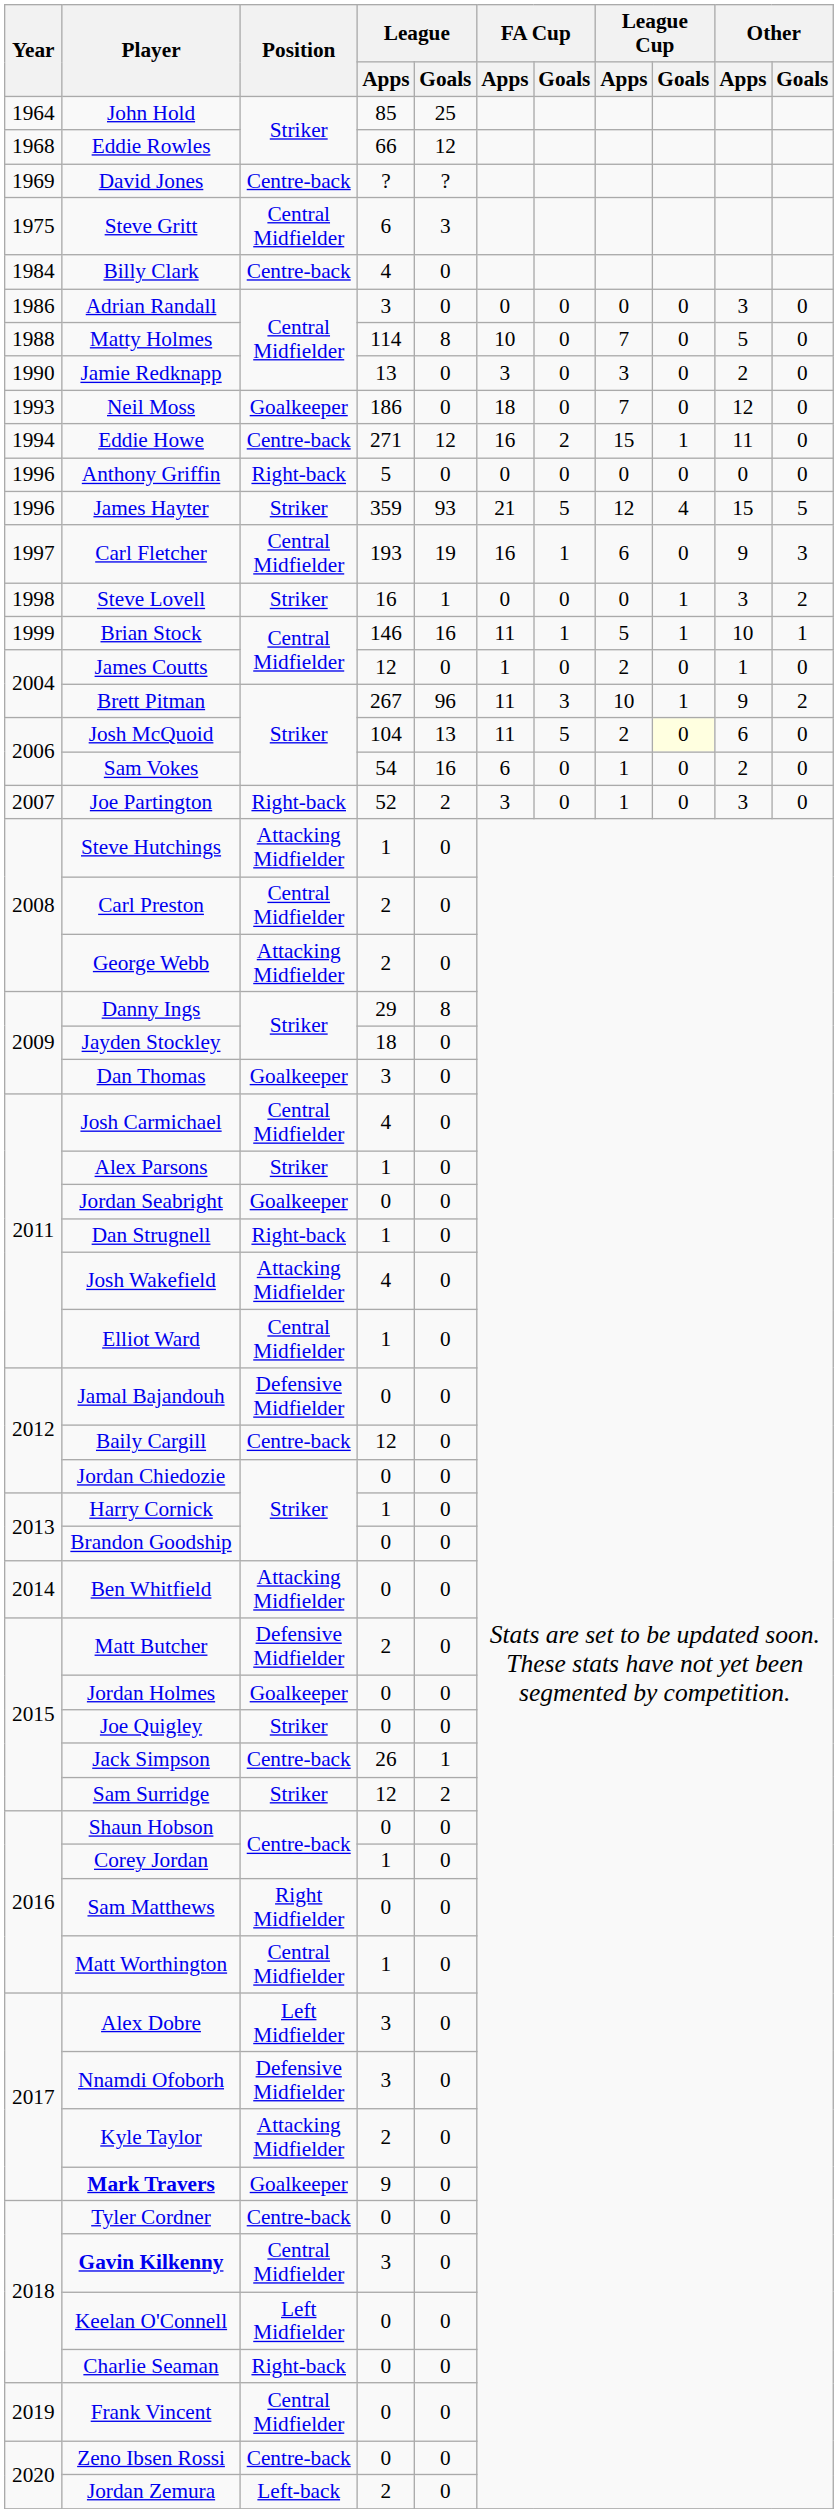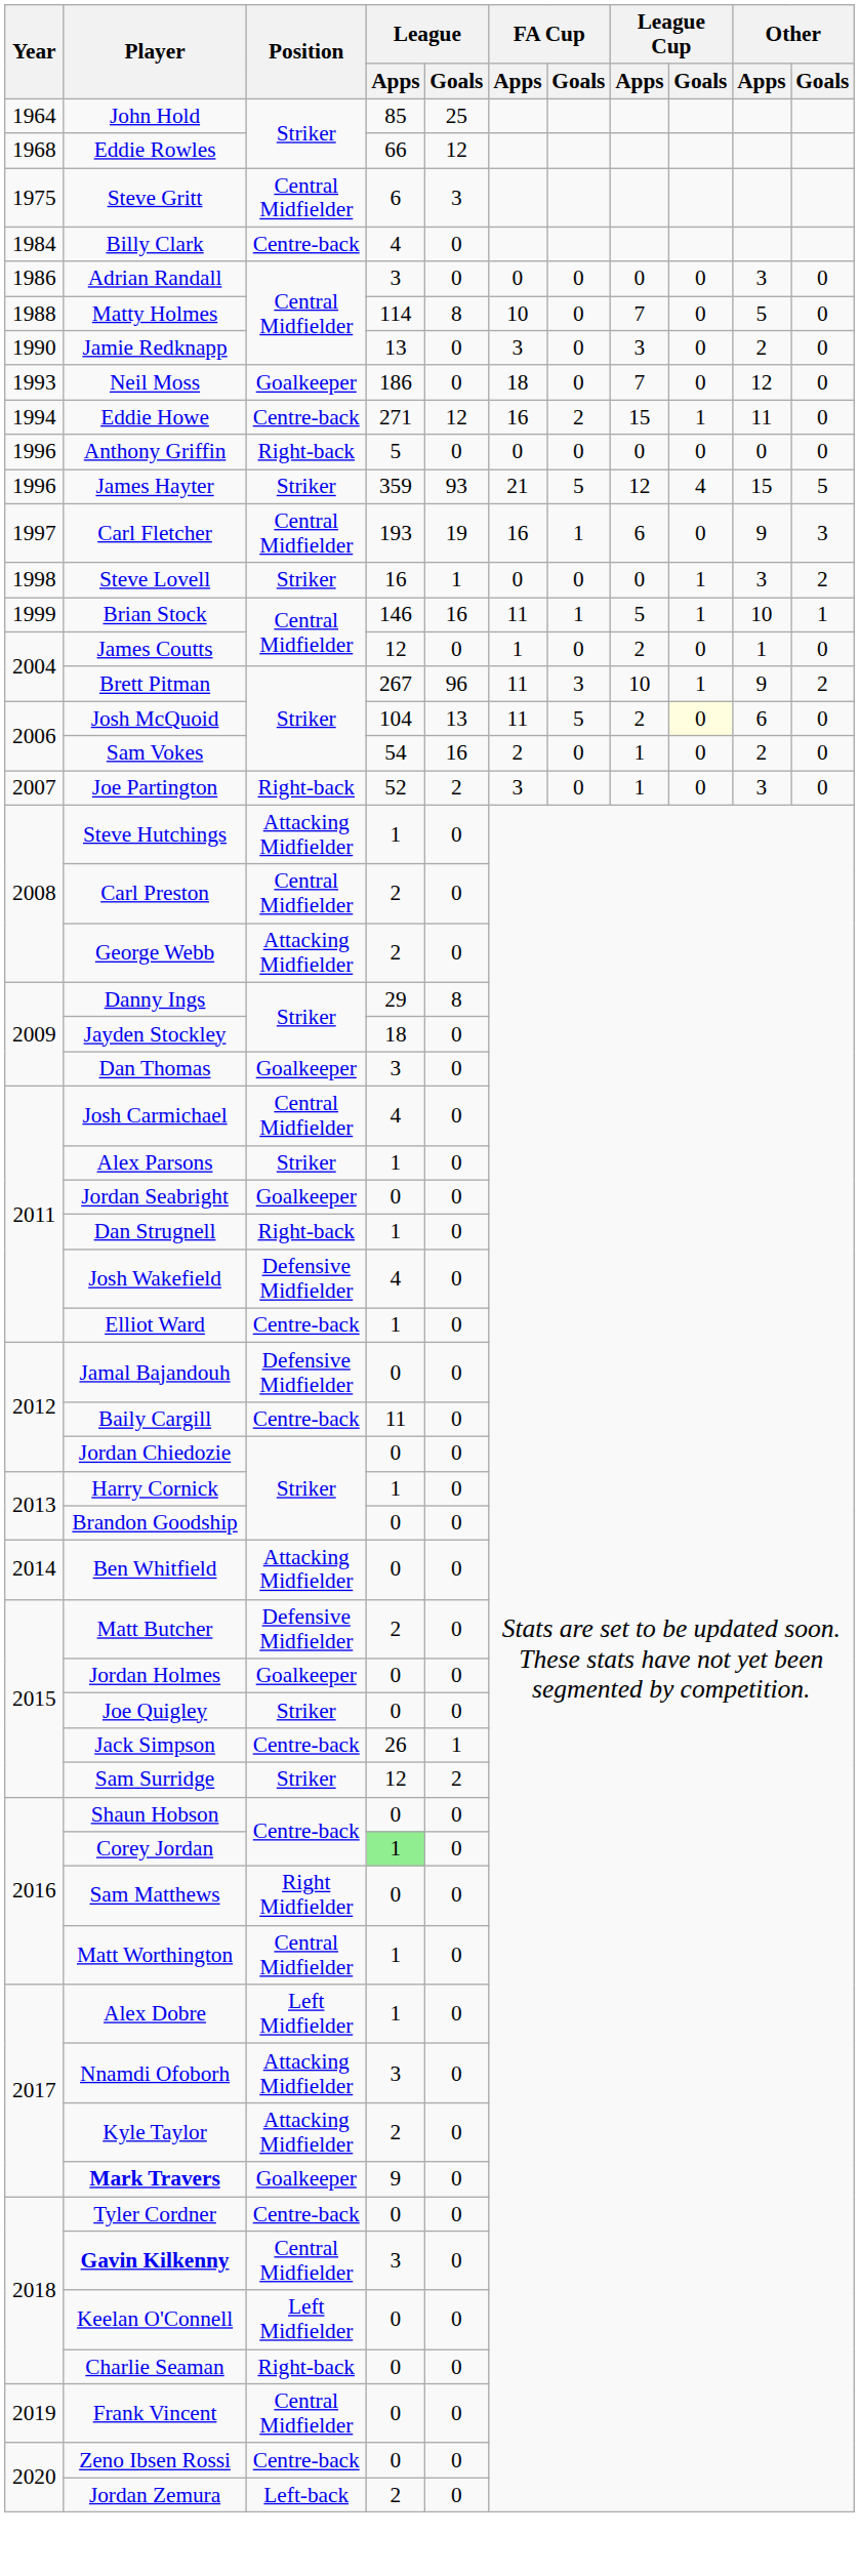- row: 1969 | David Jones | Centre-back | ? | ?
Sam Vokes | FA Cup / Apps: 6 -> 2
Josh Wakefield | Position: Attacking Midfielder -> Defensive Midfielder
Elliot Ward | Position: Central Midfielder -> Centre-back
Baily Cargill | League / Apps: 12 -> 11
Corey Jordan | League / Apps: no background -> lightgreen background
Alex Dobre | League / Apps: 3 -> 1
Nnamdi Ofoborh | Position: Defensive Midfielder -> Attacking Midfielder
